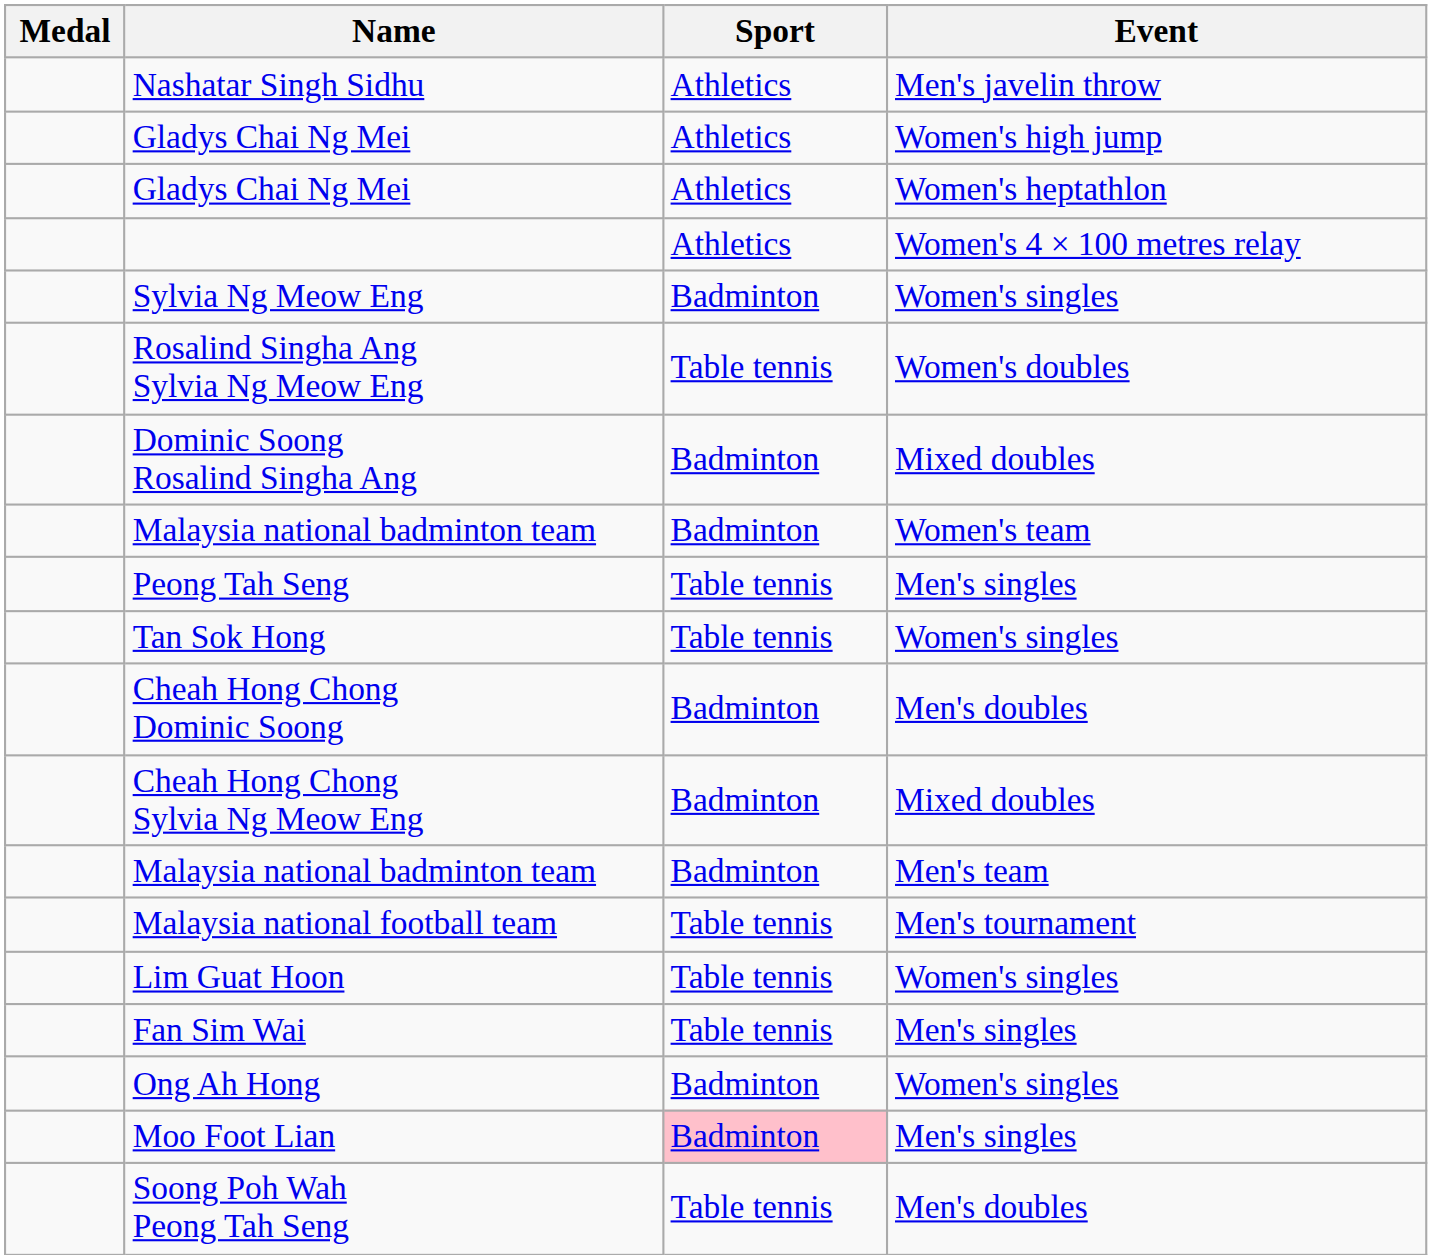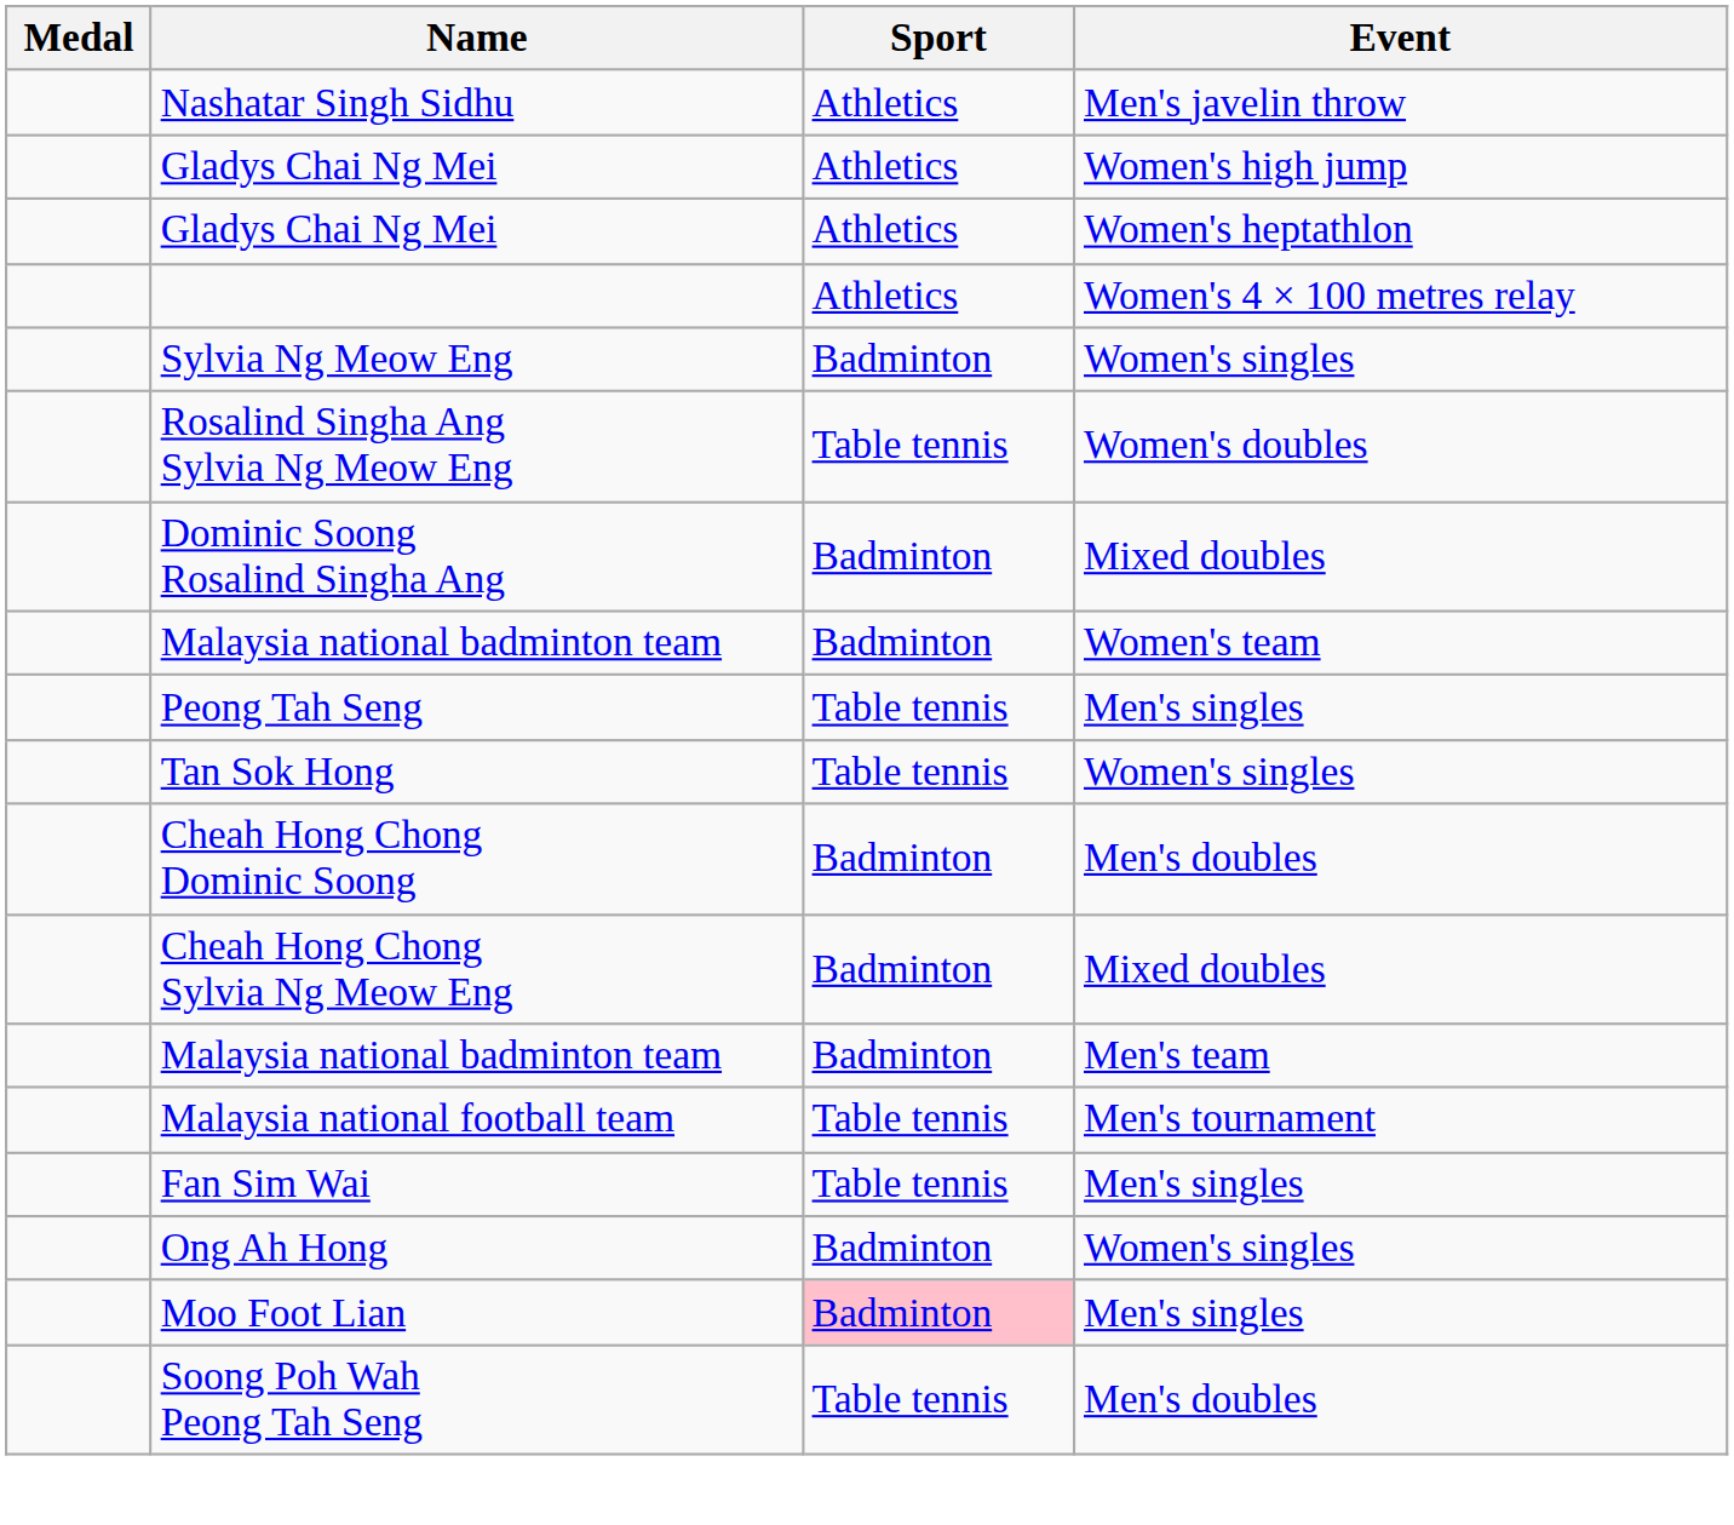- row: Lim Guat Hoon | Table tennis | Women's singles
